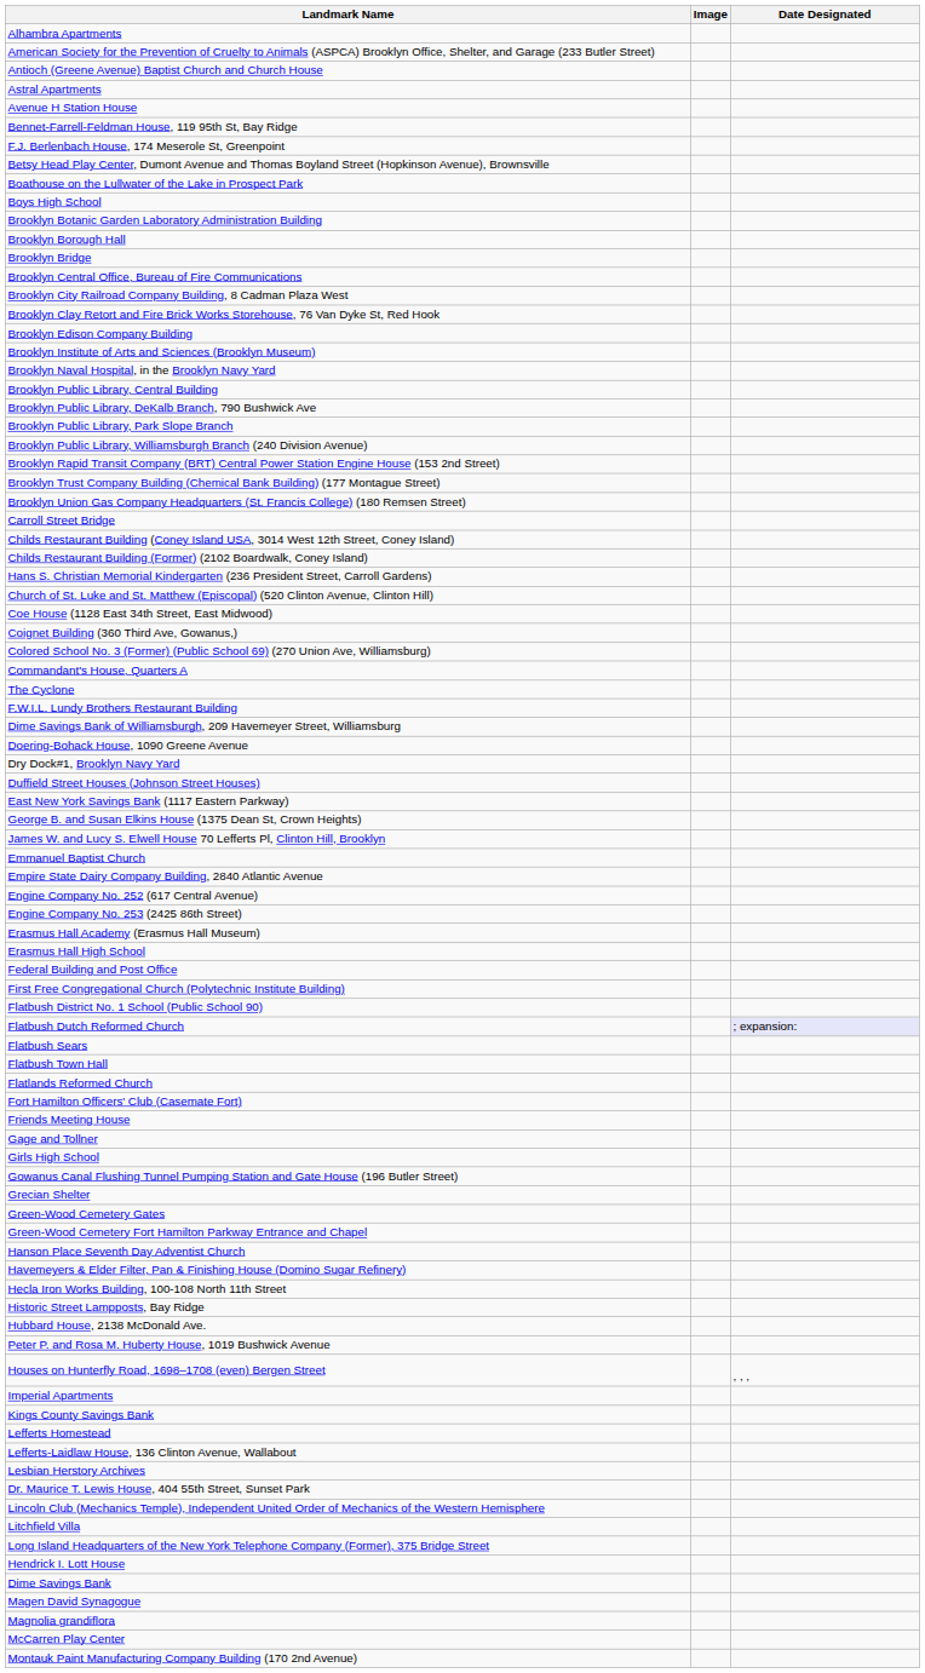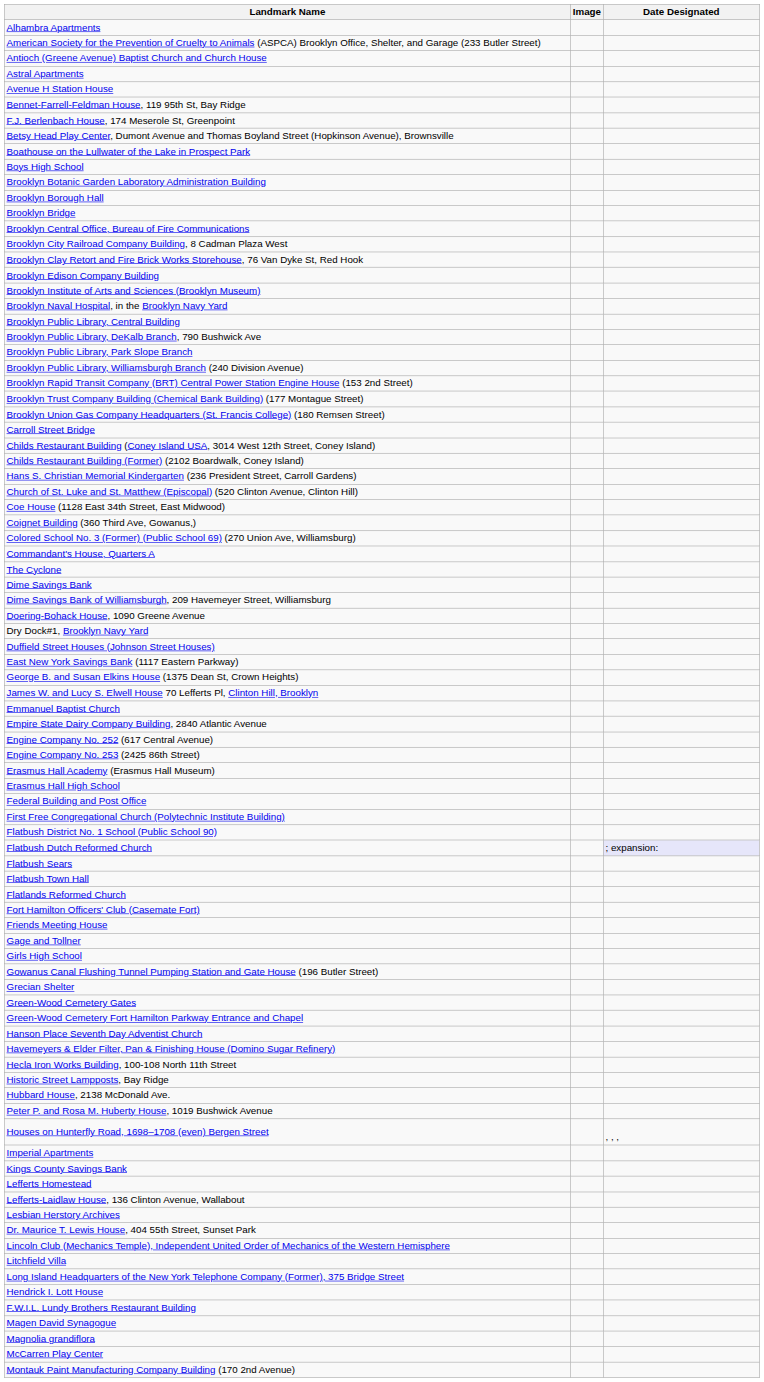rows swapped: Dime Savings Bank <-> F.W.I.L. Lundy Brothers Restaurant Building
